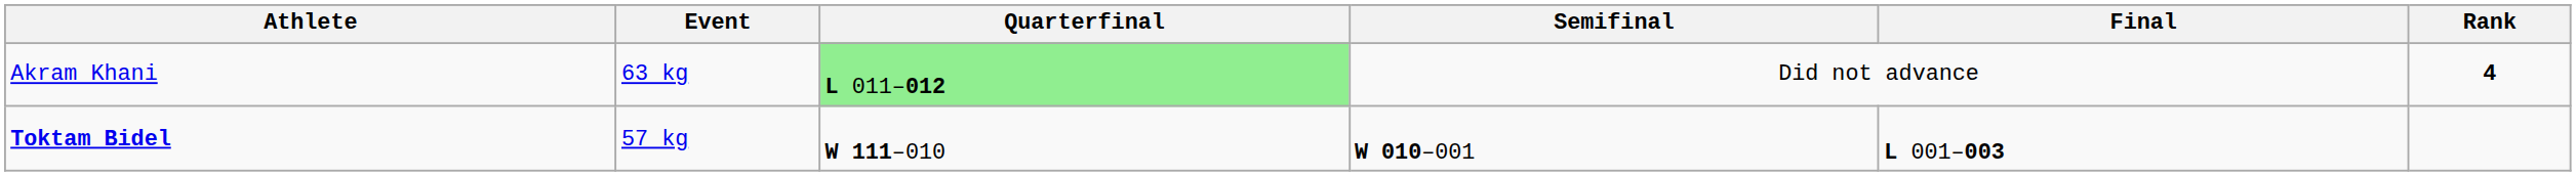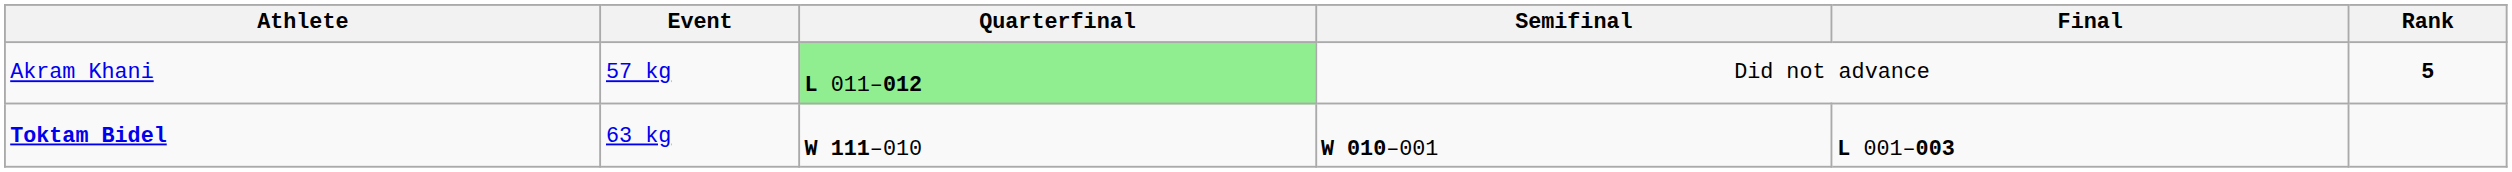Akram Khani | Event: 63 kg -> 57 kg
Akram Khani | Rank: 4 -> 5
Toktam Bidel | Event: 57 kg -> 63 kg
